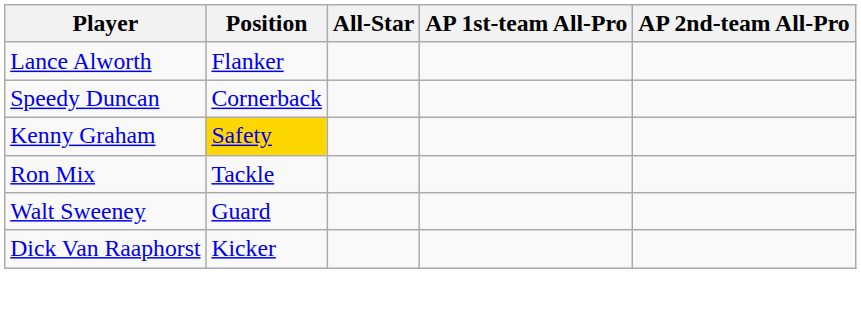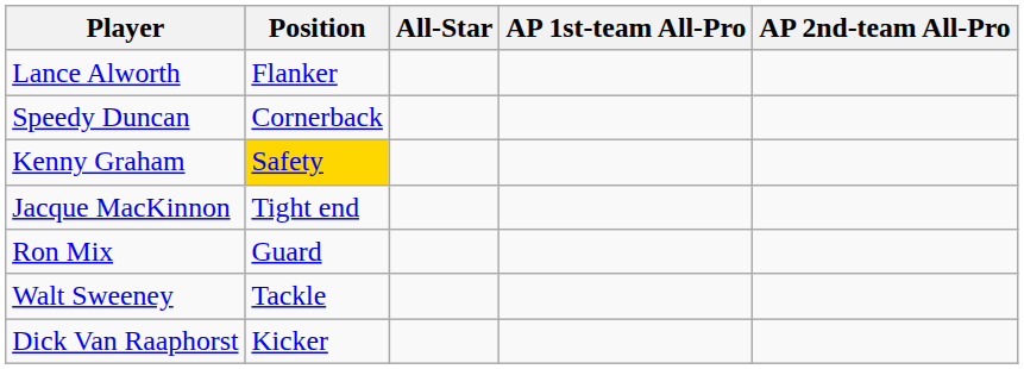+ row: Jacque MacKinnon | Tight end
Ron Mix | Position: Tackle -> Guard
Walt Sweeney | Position: Guard -> Tackle
